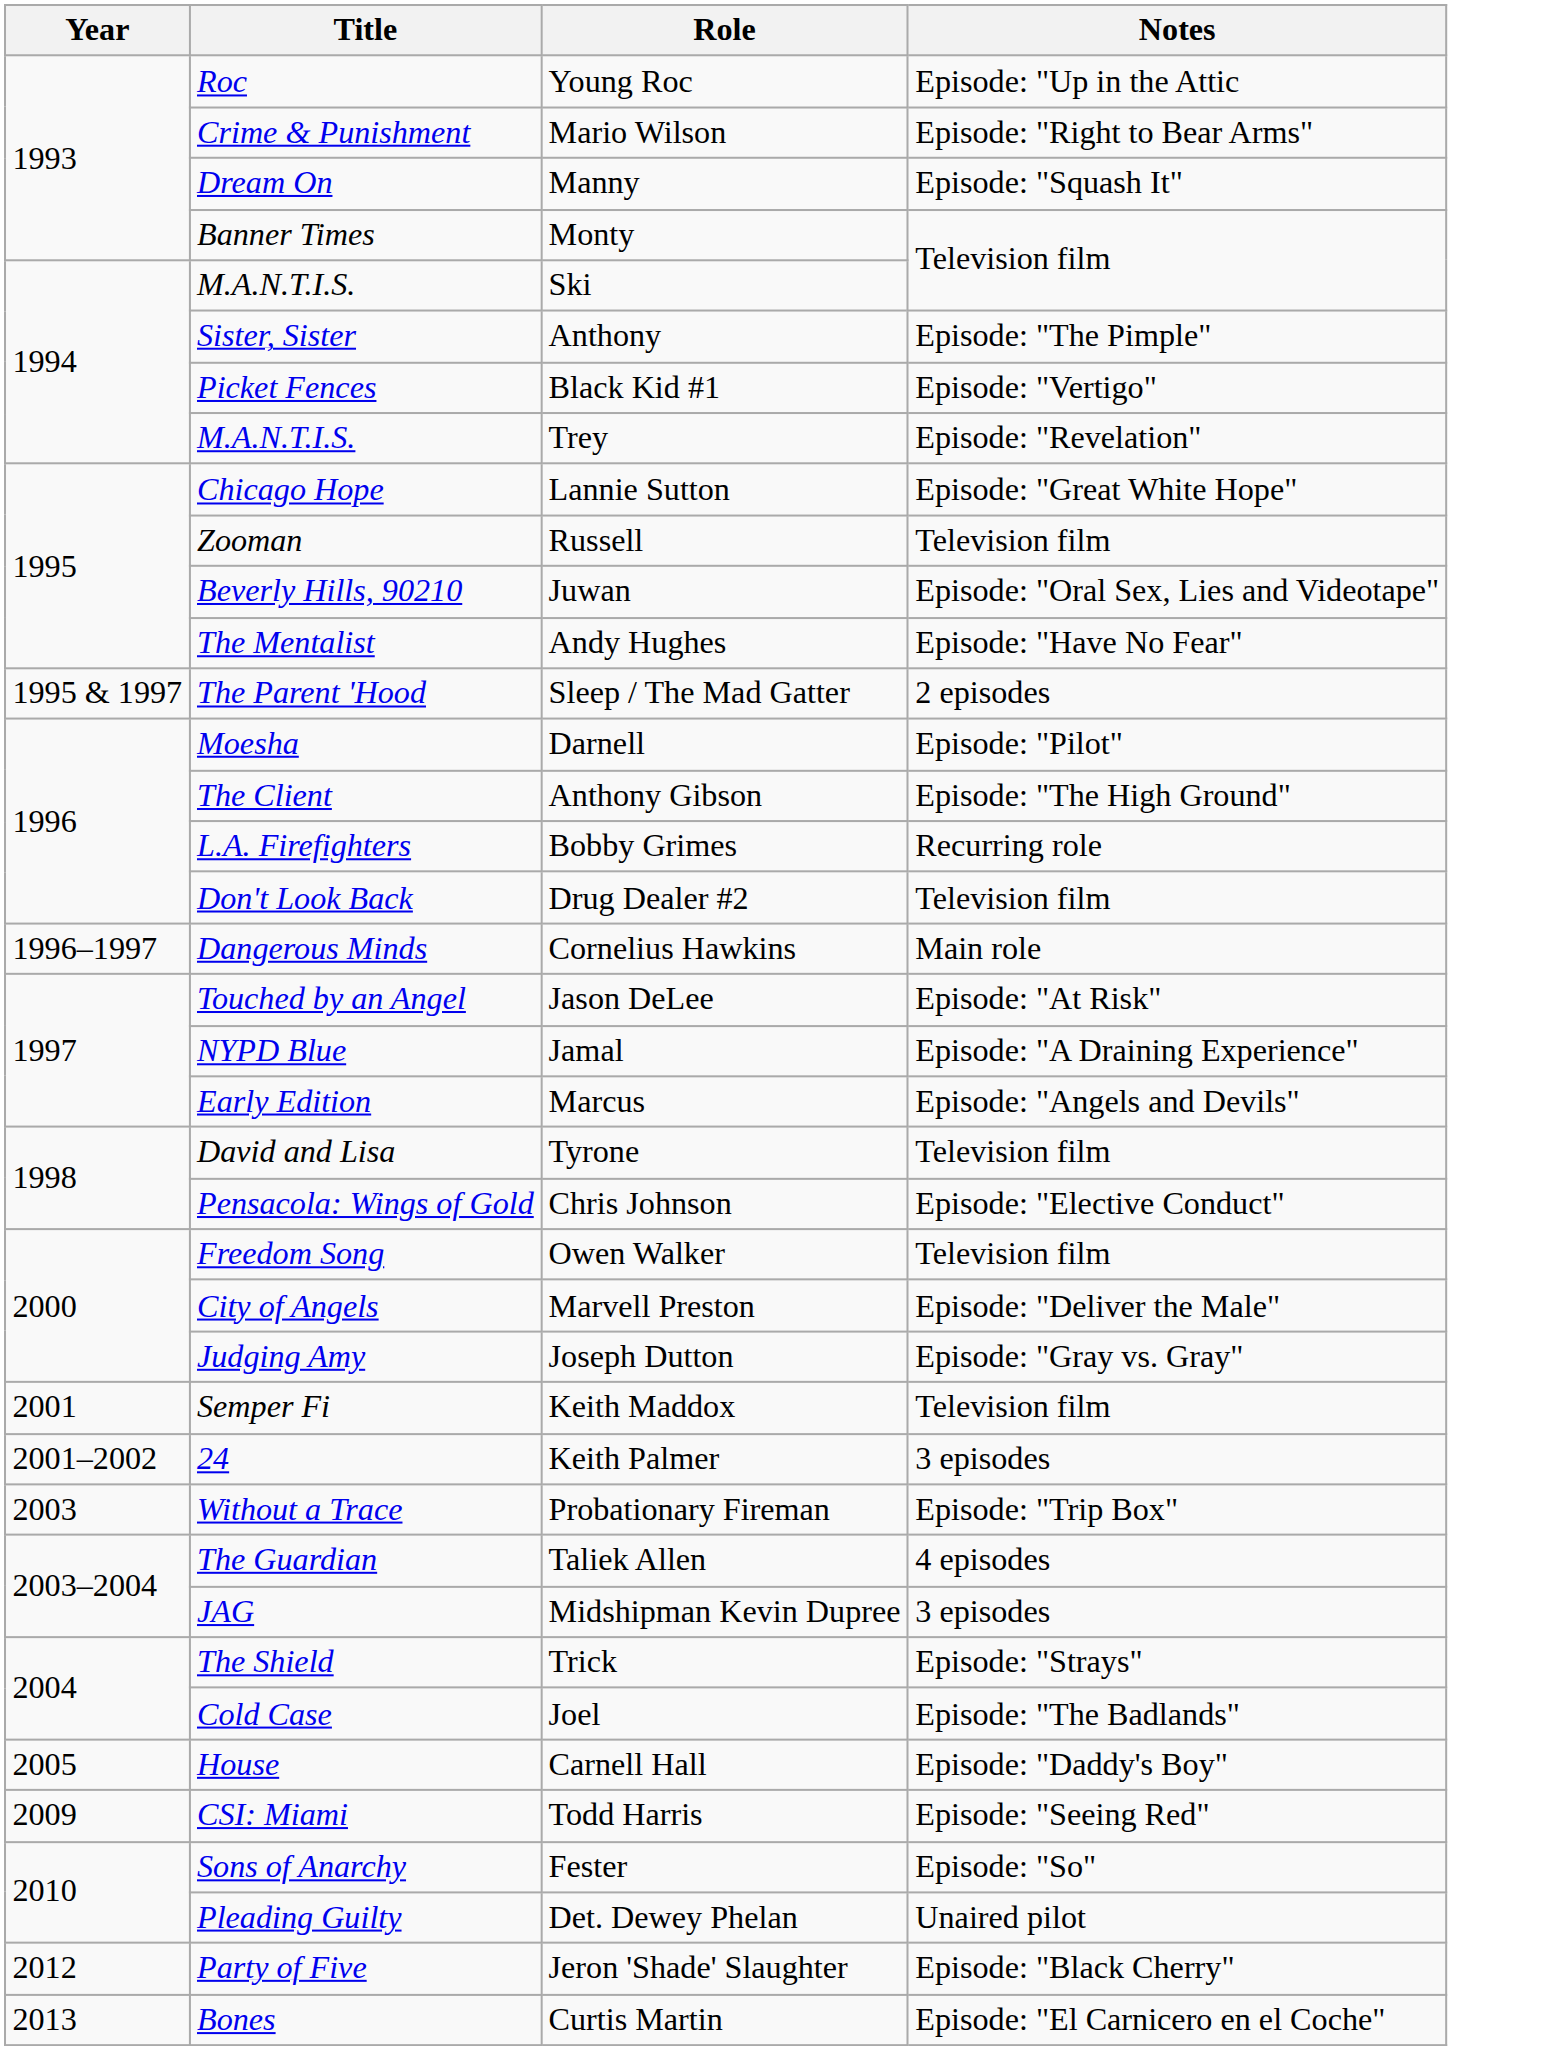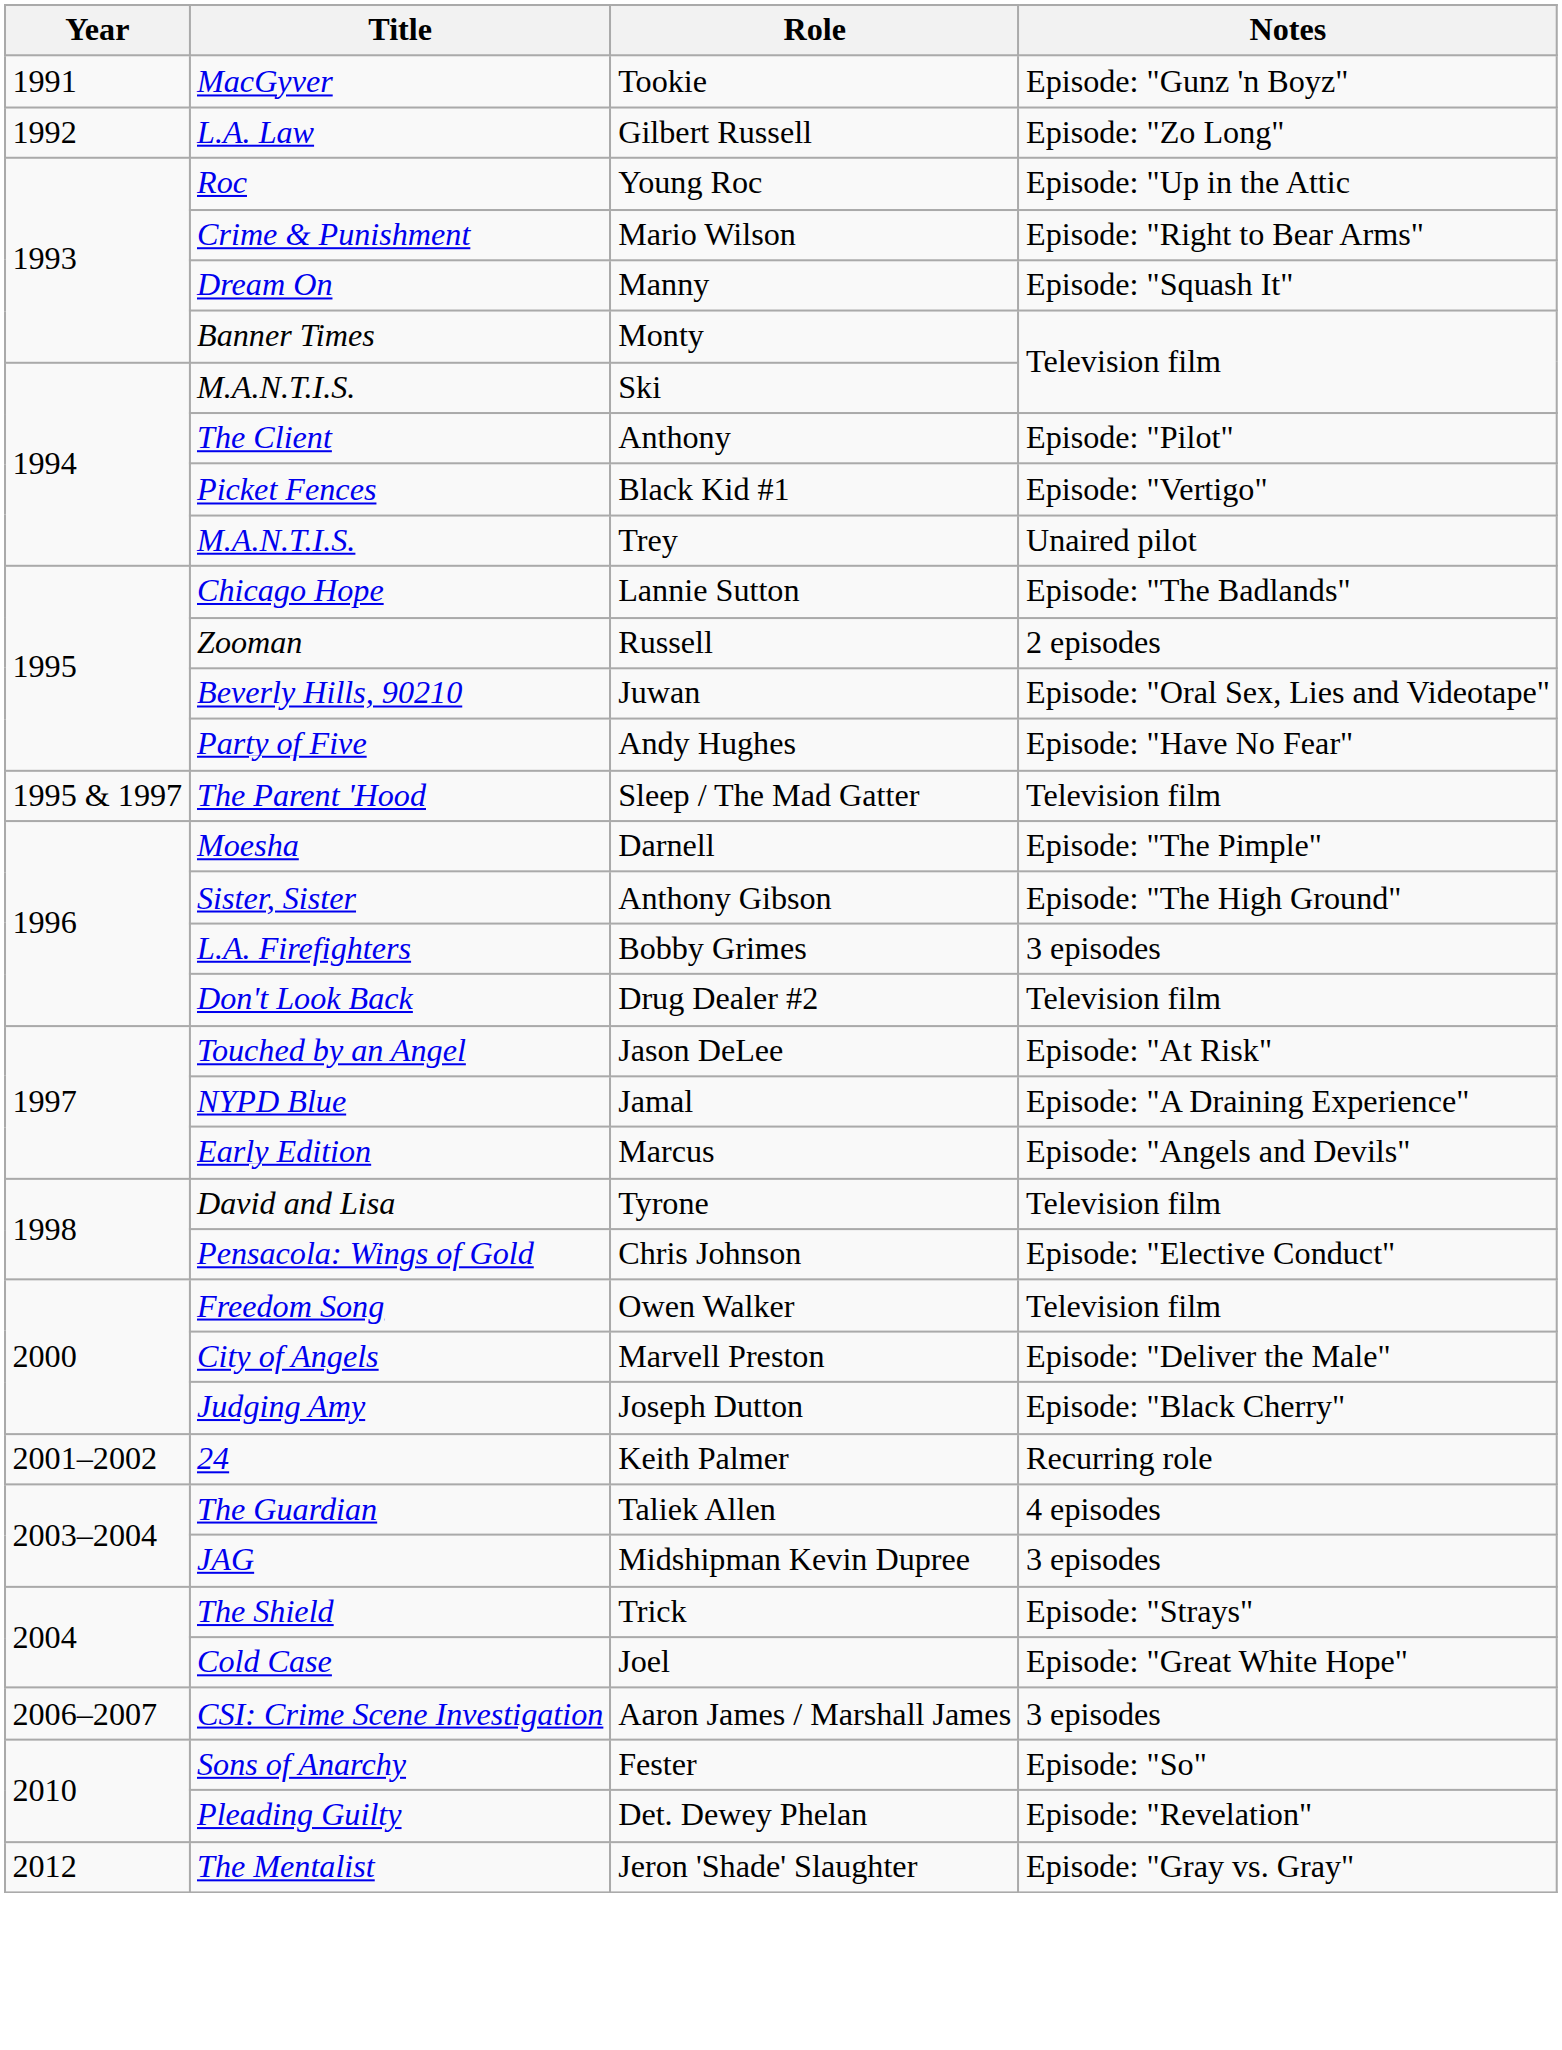+ row: 1991 | MacGyver | Tookie | Episode: "Gunz 'n Boyz"
+ row: 1992 | L.A. Law | Gilbert Russell | Episode: "Zo Long"
Anthony | Title: Sister, Sister -> The Client
Anthony | Notes: Episode: "The Pimple" -> Episode: "Pilot"
Trey | Notes: Episode: "Revelation" -> Unaired pilot
Lannie Sutton | Notes: Episode: "Great White Hope" -> Episode: "The Badlands"
Russell | Notes: Television film -> 2 episodes
Andy Hughes | Title: The Mentalist -> Party of Five
Sleep / The Mad Gatter | Notes: 2 episodes -> Television film
Darnell | Notes: Episode: "Pilot" -> Episode: "The Pimple"
Anthony Gibson | Title: The Client -> Sister, Sister
Bobby Grimes | Notes: Recurring role -> 3 episodes
- row: 1996–1997 | Dangerous Minds | Cornelius Hawkins | Main role
Joseph Dutton | Notes: Episode: "Gray vs. Gray" -> Episode: "Black Cherry"
- row: 2001 | Semper Fi | Keith Maddox | Television film
Keith Palmer | Notes: 3 episodes -> Recurring role
- row: 2003 | Without a Trace | Probationary Fireman | Episode: "Trip Box"
Joel | Notes: Episode: "The Badlands" -> Episode: "Great White Hope"
- row: 2005 | House | Carnell Hall | Episode: "Daddy's Boy"
+ row: 2006–2007 | CSI: Crime Scene Investigation | Aaron James / Marshall James | 3 episodes
- row: 2009 | CSI: Miami | Todd Harris | Episode: "Seeing Red"
Det. Dewey Phelan | Notes: Unaired pilot -> Episode: "Revelation"
Jeron 'Shade' Slaughter | Title: Party of Five -> The Mentalist
Jeron 'Shade' Slaughter | Notes: Episode: "Black Cherry" -> Episode: "Gray vs. Gray"
- row: 2013 | Bones | Curtis Martin | Episode: "El Carnicero en el Coche"
